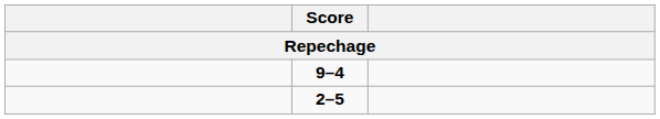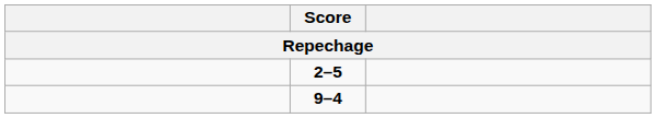rows swapped: 2–5 <-> 9–4
